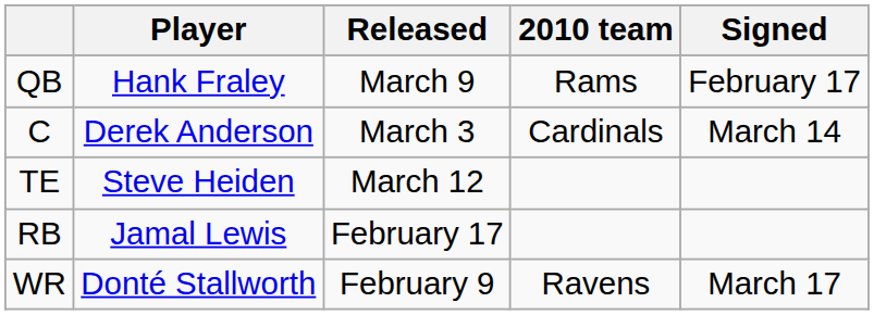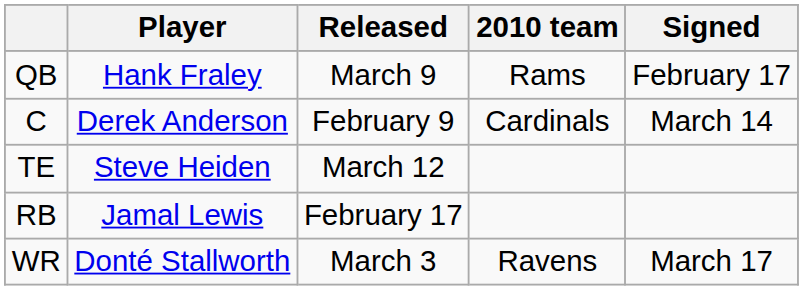C | Released: March 3 -> February 9
WR | Released: February 9 -> March 3
